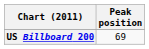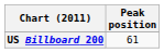US Billboard 200 | Peak position: 69 -> 61
